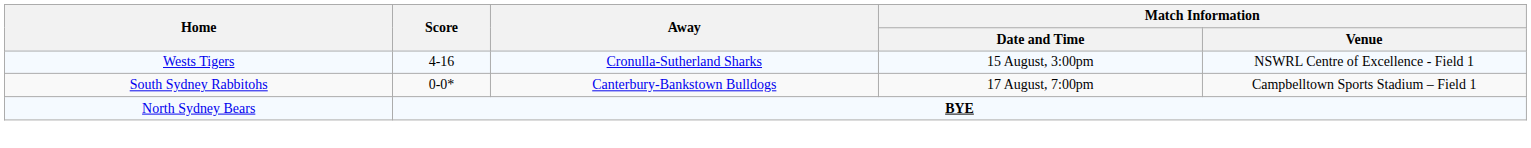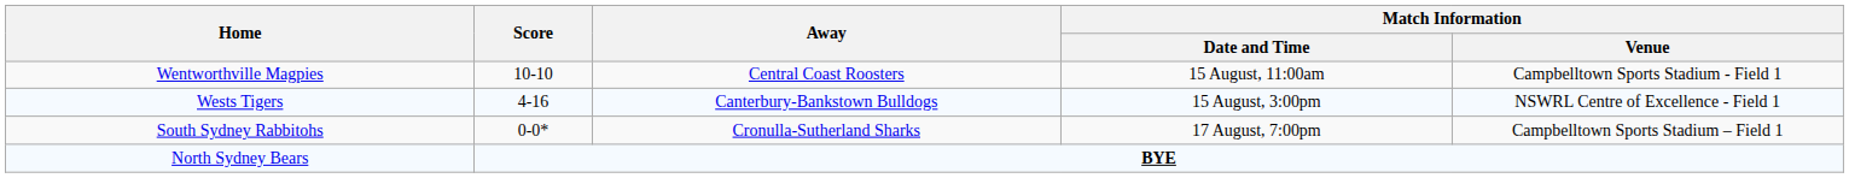+ row: Wentworthville Magpies | 10-10 | Central Coast Roosters | 15 August, 11:00am | Campbelltown Sports Stadium - Field 1
Wests Tigers | Away: Cronulla-Sutherland Sharks -> Canterbury-Bankstown Bulldogs
South Sydney Rabbitohs | Away: Canterbury-Bankstown Bulldogs -> Cronulla-Sutherland Sharks
